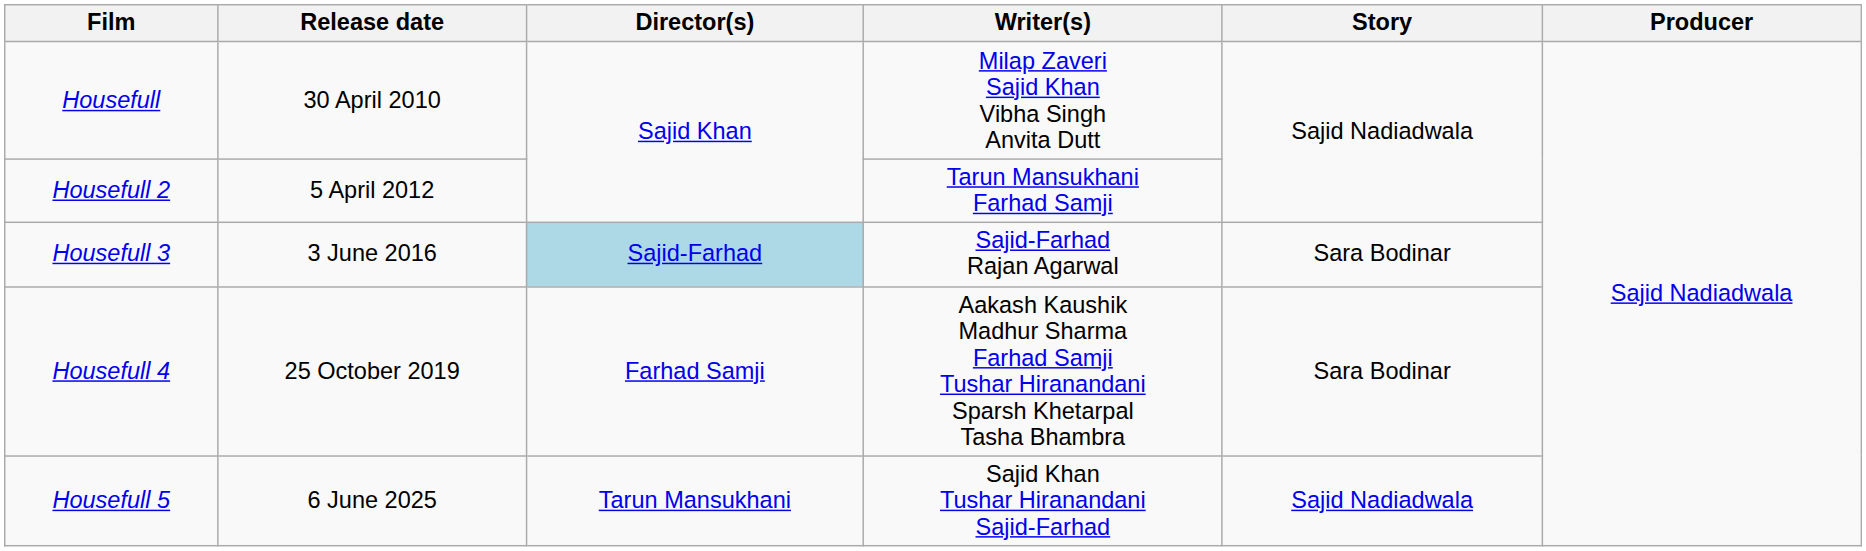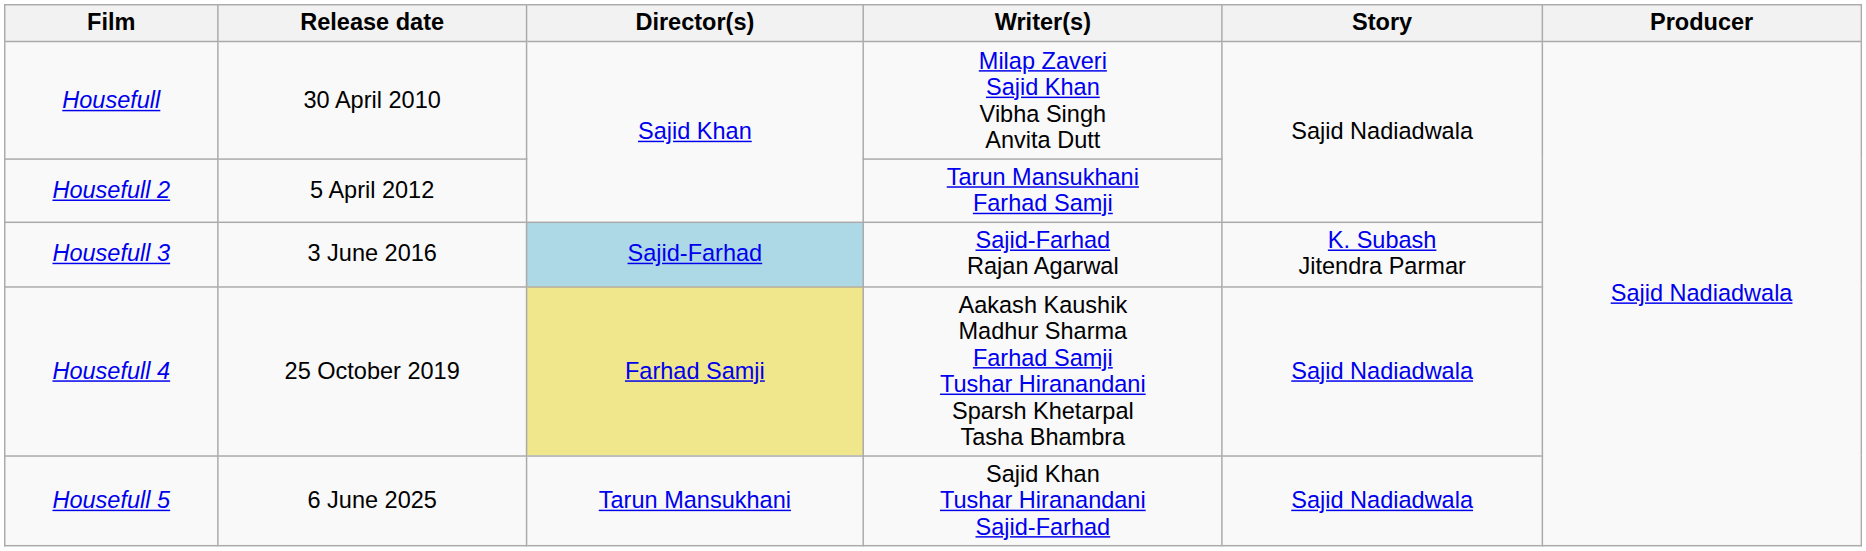Housefull 3 | Story: Sara Bodinar -> K. Subash Jitendra Parmar
Housefull 4 | Director(s): no background -> khaki background
Housefull 4 | Story: Sara Bodinar -> Sajid Nadiadwala
